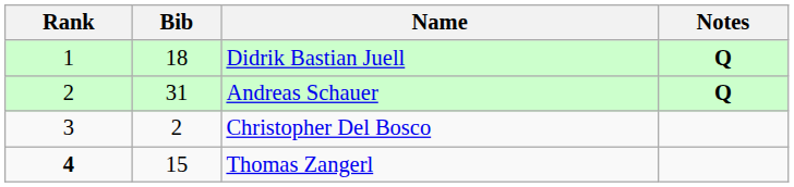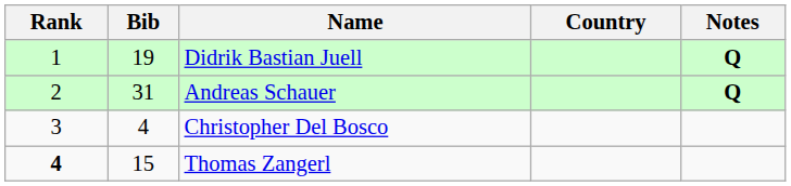+ column: Country
Didrik Bastian Juell | Bib: 18 -> 19
Christopher Del Bosco | Bib: 2 -> 4
